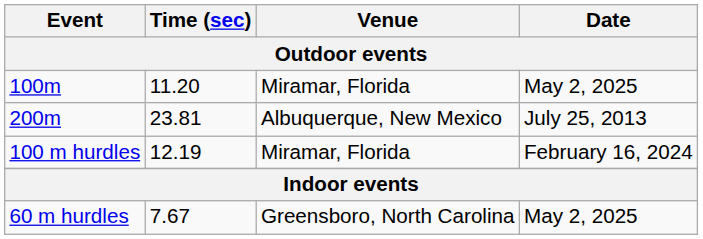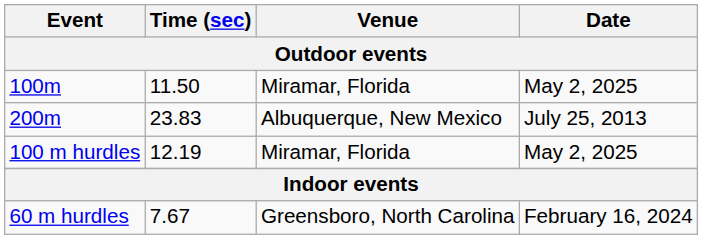100m | Time (sec): 11.20 -> 11.50
200m | Time (sec): 23.81 -> 23.83
100 m hurdles | Date: February 16, 2024 -> May 2, 2025
60 m hurdles | Date: May 2, 2025 -> February 16, 2024
